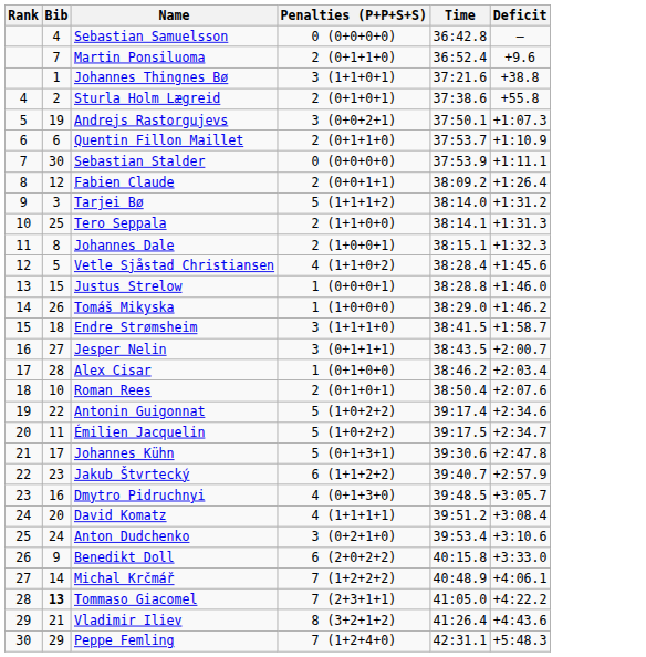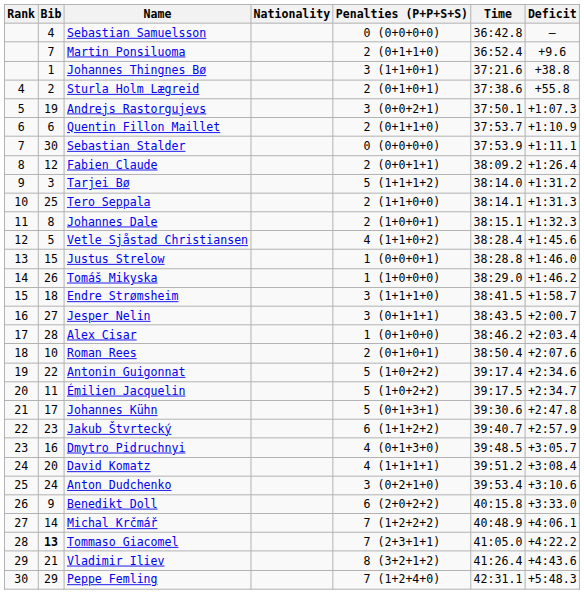+ column: Nationality
